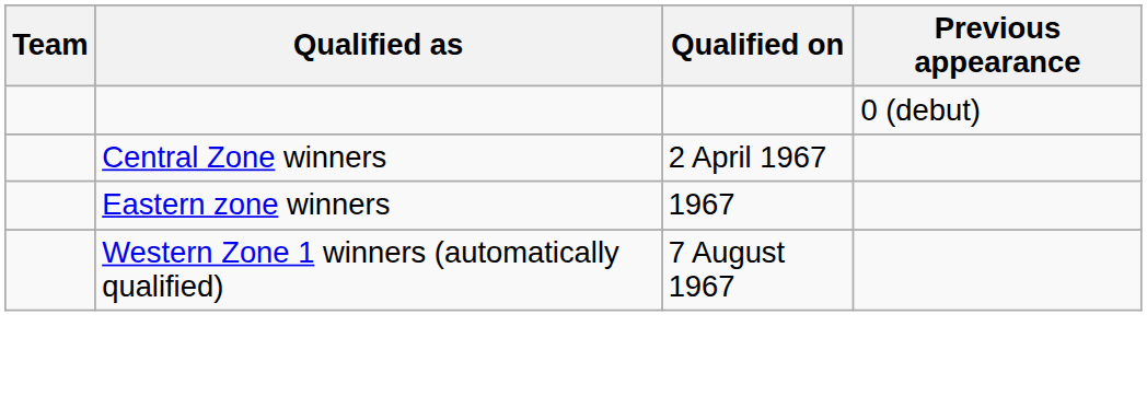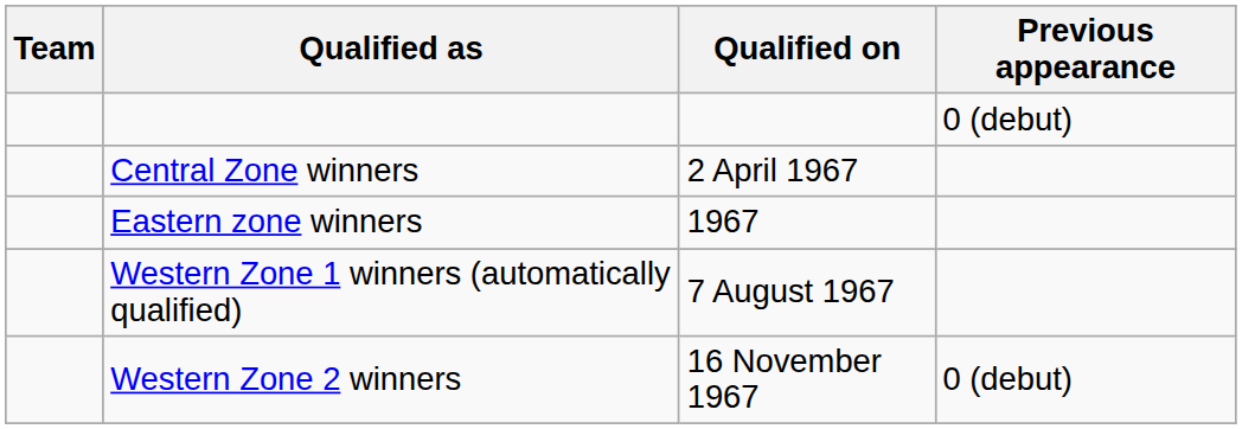+ row: Western Zone 2 winners | 16 November 1967 | 0 (debut)
